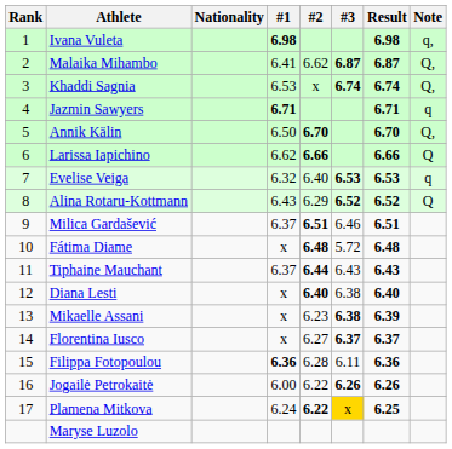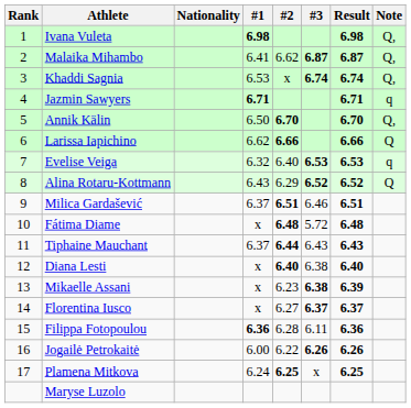Ivana Vuleta | Note: q, -> Q,
Plamena Mitkova | #2: 6.22 -> 6.25
Plamena Mitkova | #3: gold background -> no background
